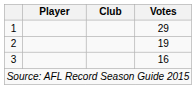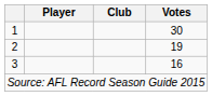1 | Votes: 29 -> 30
